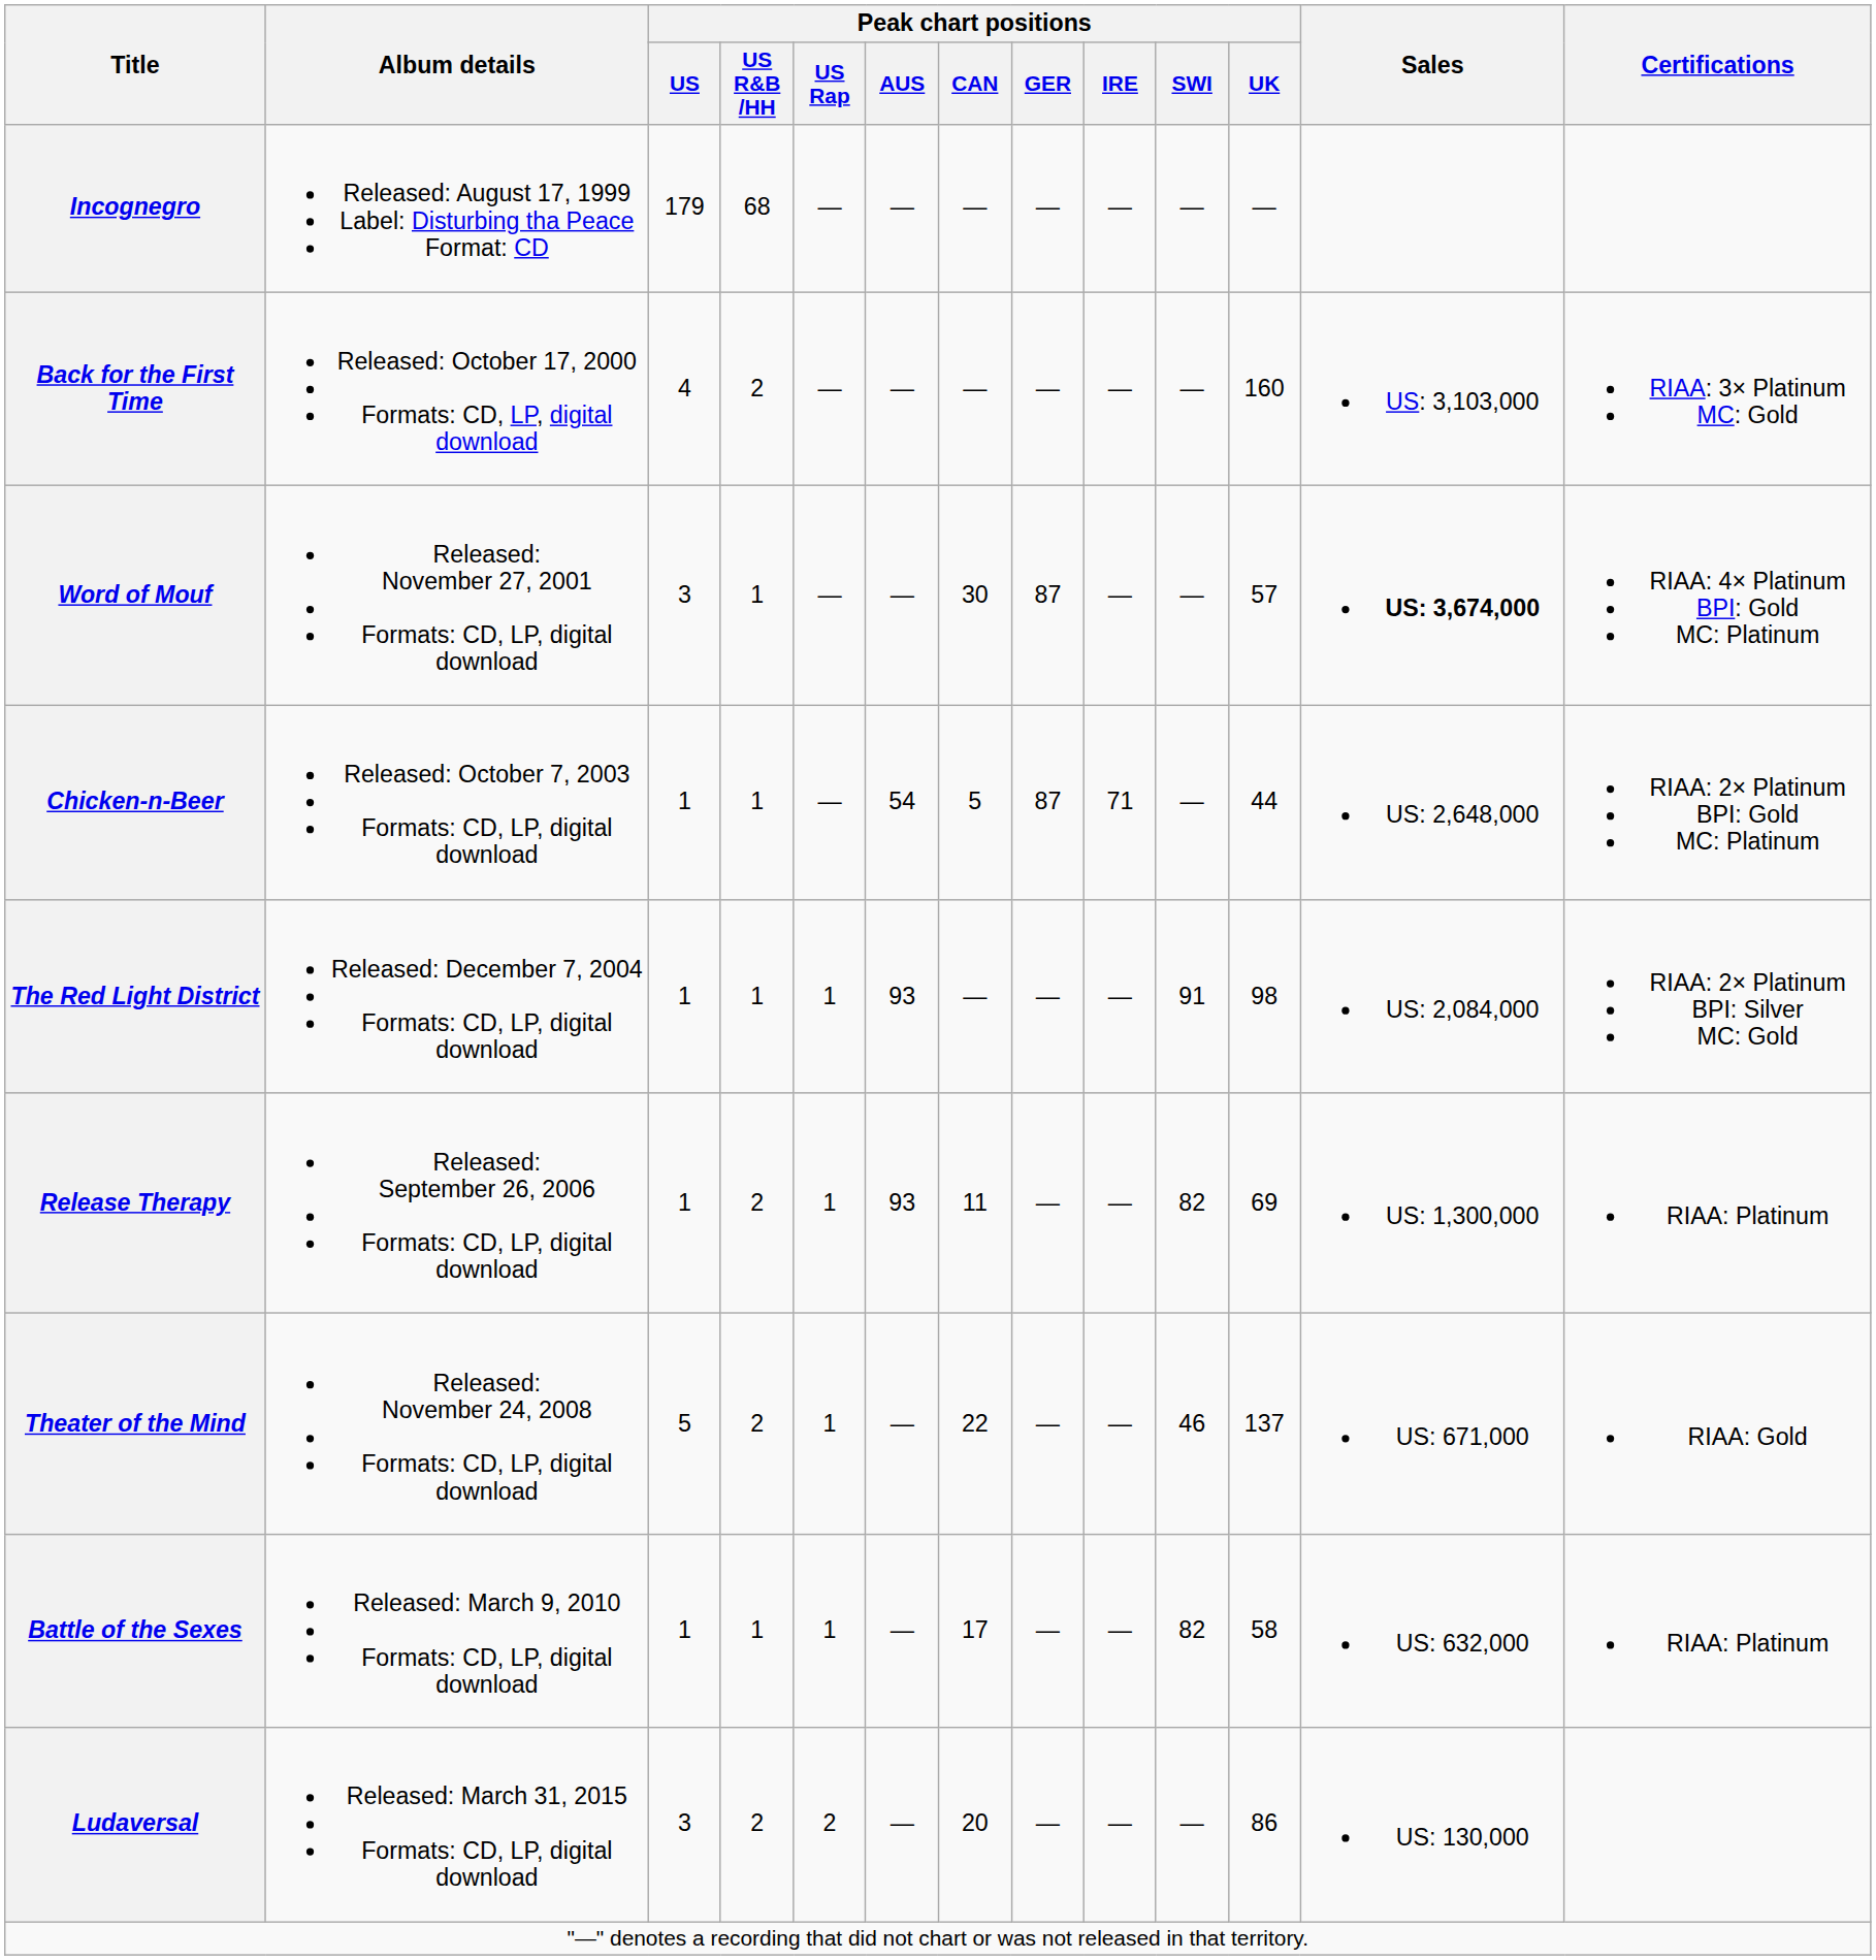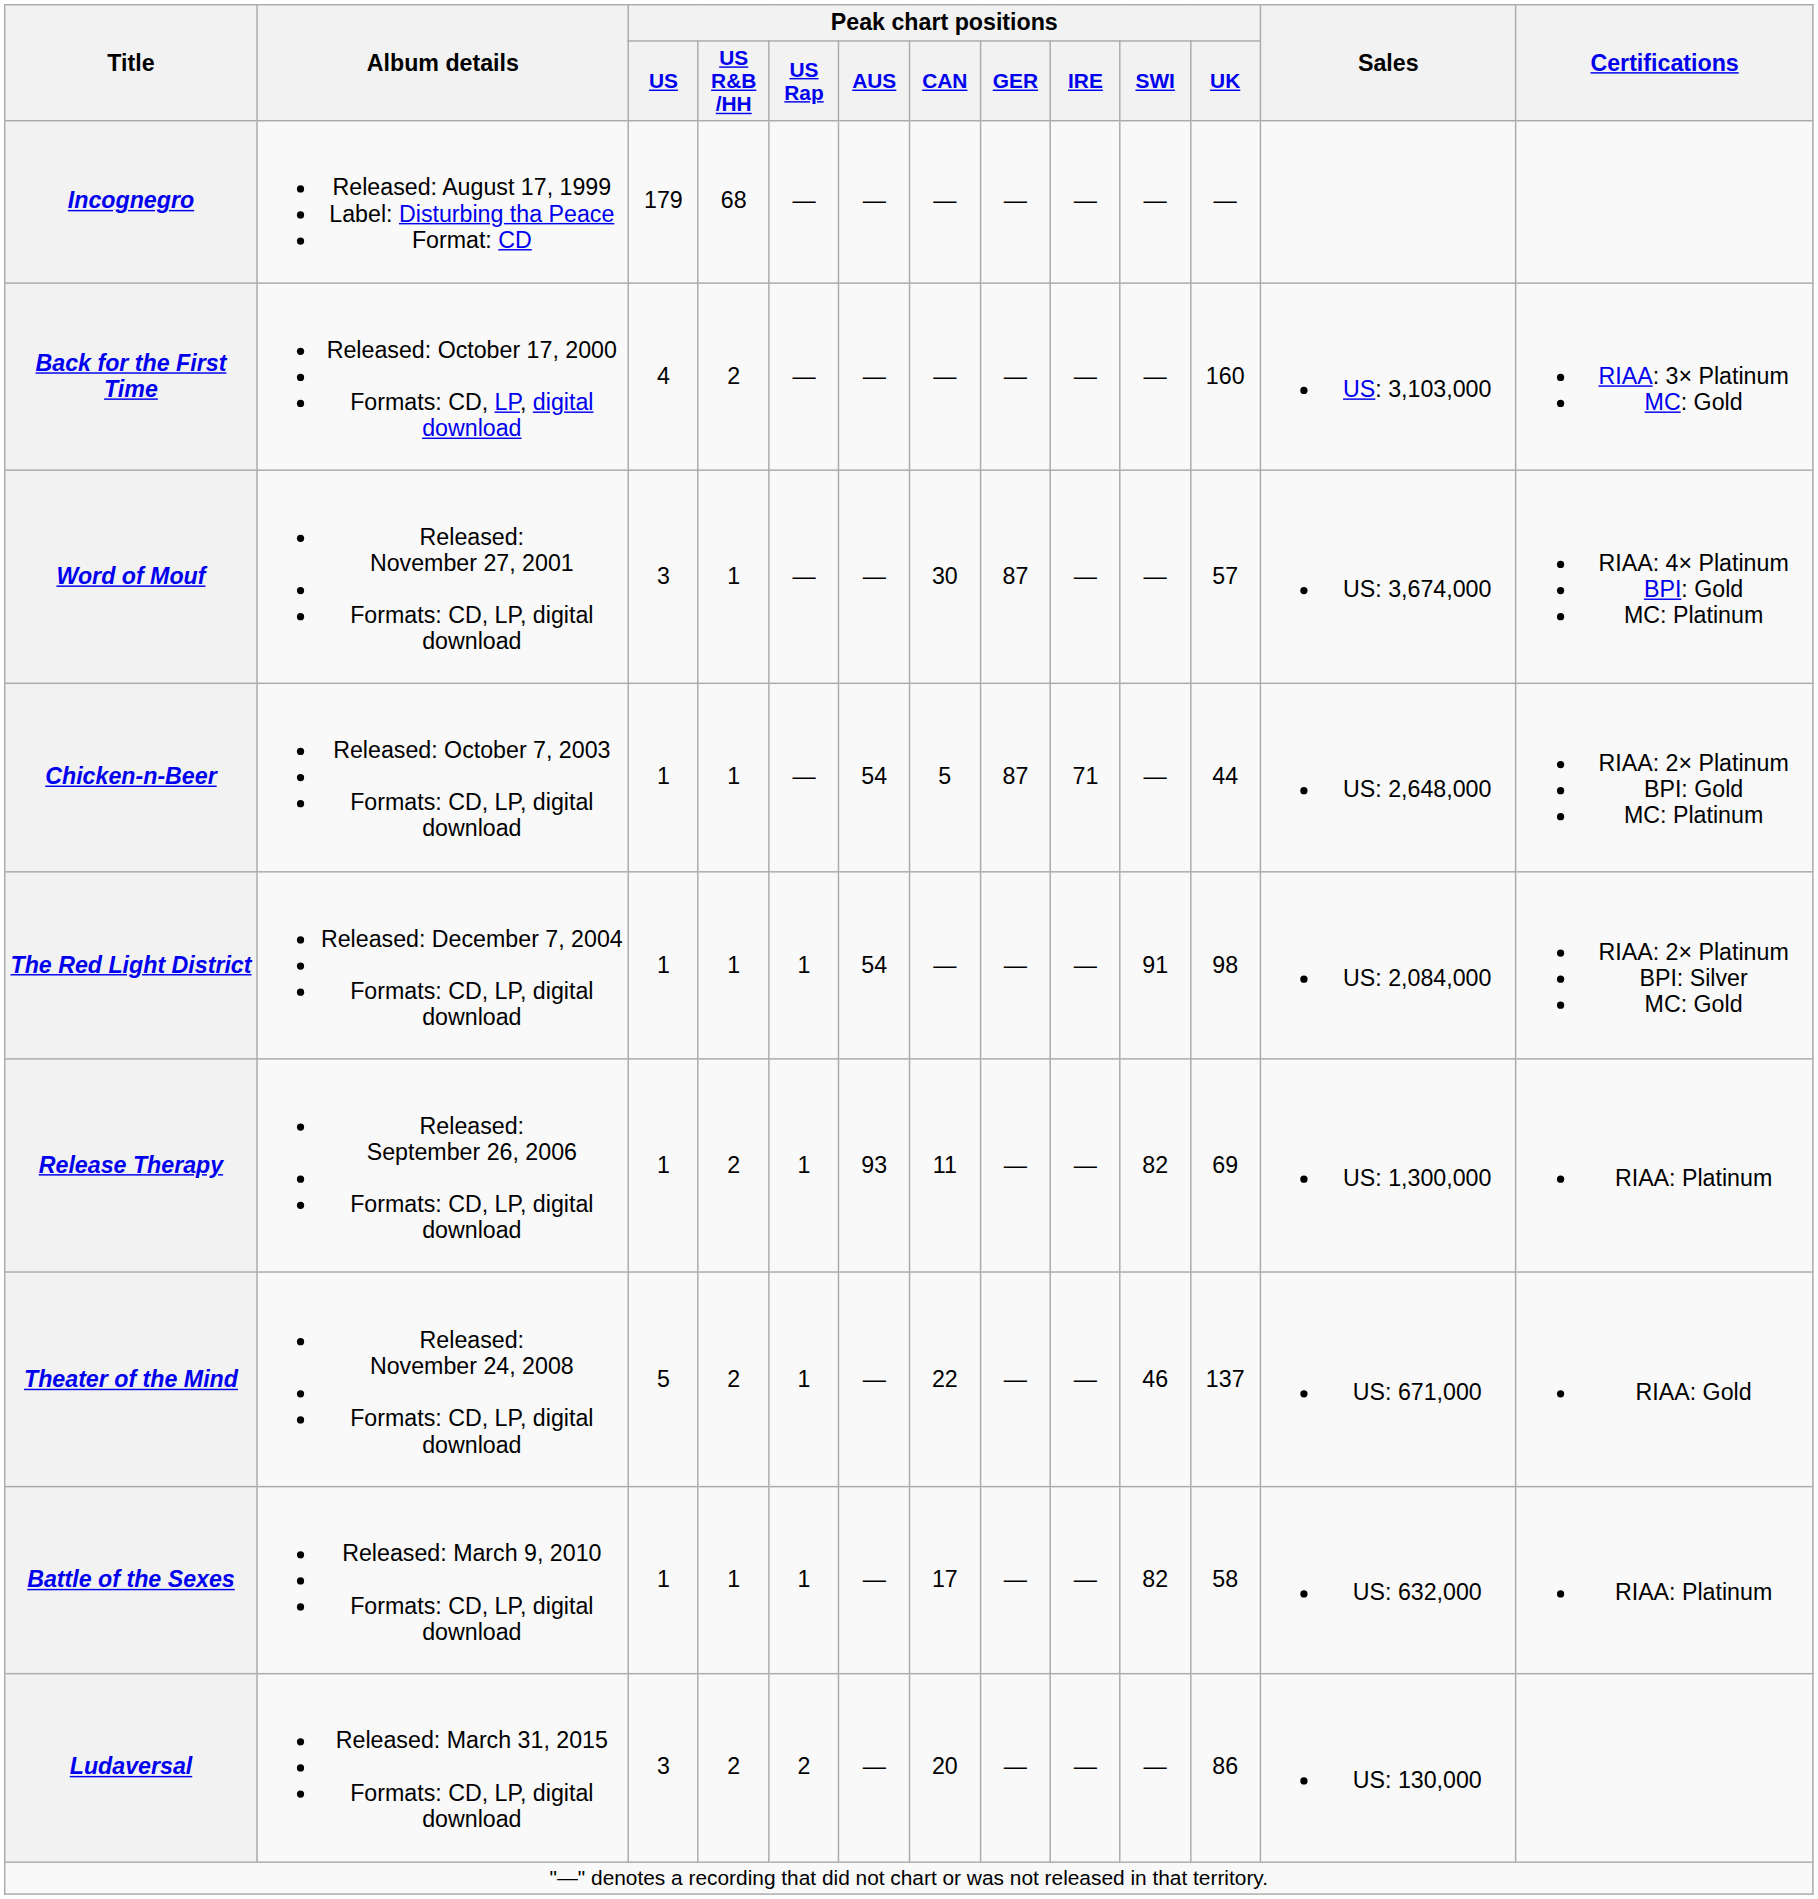Word of Mouf | Sales: bold -> normal
The Red Light District | Peak chart positions / AUS: 93 -> 54
